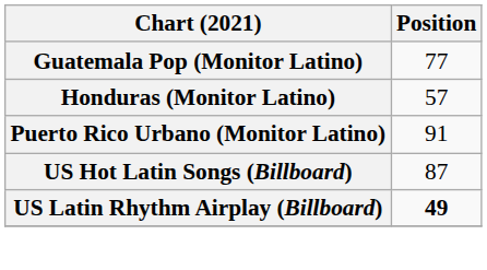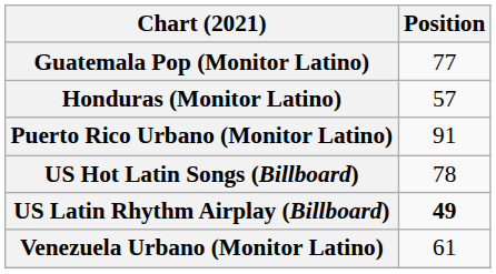US Hot Latin Songs (Billboard) | Position: 87 -> 78
+ row: Venezuela Urbano (Monitor Latino) | 61
